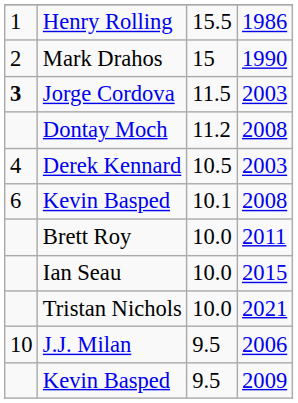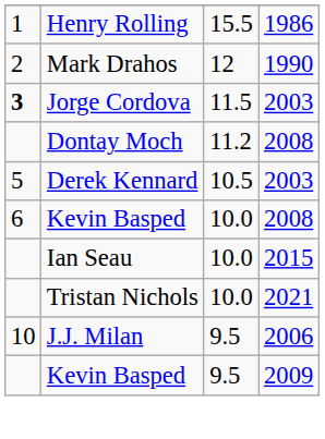Mark Drahos | column 3: 15 -> 12
Derek Kennard | column 1: 4 -> 5
Kevin Basped / 2008 | column 3: 10.1 -> 10.0
- row: Brett Roy | 10.0 | 2011
